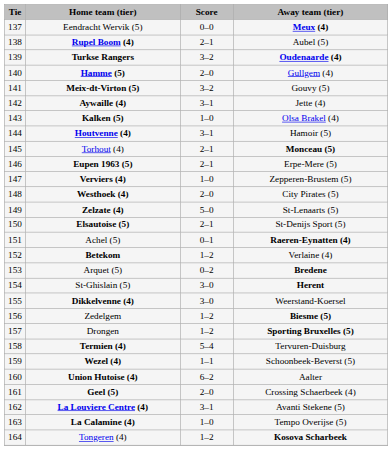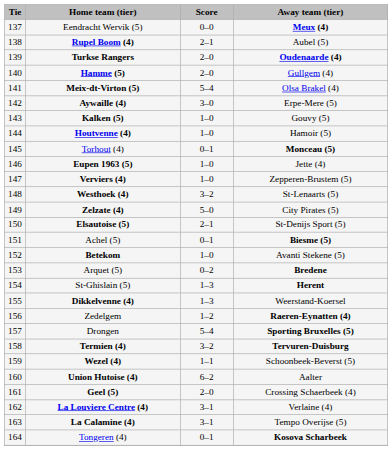Turkse Rangers | Score: 3–2 -> 2–0
Meix-dt-Virton (5) | Score: 3–2 -> 5–4
Meix-dt-Virton (5) | Away team (tier): Gouvy (5) -> Olsa Brakel (4)
Aywaille (4) | Score: 3–1 -> 3–0
Aywaille (4) | Away team (tier): Jette (4) -> Erpe-Mere (5)
Kalken (5) | Away team (tier): Olsa Brakel (4) -> Gouvy (5)
Houtvenne (4) | Score: 3–1 -> 1–0
Torhout (4) | Score: 2–1 -> 0–1
Eupen 1963 (5) | Score: 2–1 -> 1–0
Eupen 1963 (5) | Away team (tier): Erpe-Mere (5) -> Jette (4)
Westhoek (4) | Score: 2–0 -> 3–2
Westhoek (4) | Away team (tier): City Pirates (5) -> St-Lenaarts (5)
Zelzate (4) | Away team (tier): St-Lenaarts (5) -> City Pirates (5)
Achel (5) | Away team (tier): Raeren-Eynatten (4) -> Biesme (5)
Betekom | Score: 1–2 -> 1–0
Betekom | Away team (tier): Verlaine (4) -> Avanti Stekene (5)
St-Ghislain (5) | Score: 3–0 -> 1–3
Dikkelvenne (4) | Score: 3–0 -> 1–3
Zedelgem | Away team (tier): Biesme (5) -> Raeren-Eynatten (4)
Drongen | Score: 1–2 -> 5–4
Termien (4) | Score: 5–4 -> 3–2
Termien (4) | Away team (tier): normal -> bold
La Louviere Centre (4) | Away team (tier): Avanti Stekene (5) -> Verlaine (4)
La Calamine (4) | Score: 1–0 -> 3–1
Tongeren (4) | Score: 1–2 -> 0–1
